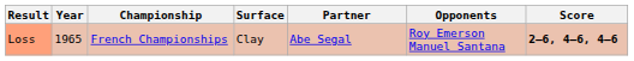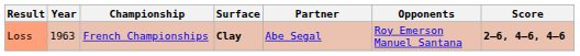Loss | Year: 1965 -> 1963
Loss | Surface: normal -> bold
